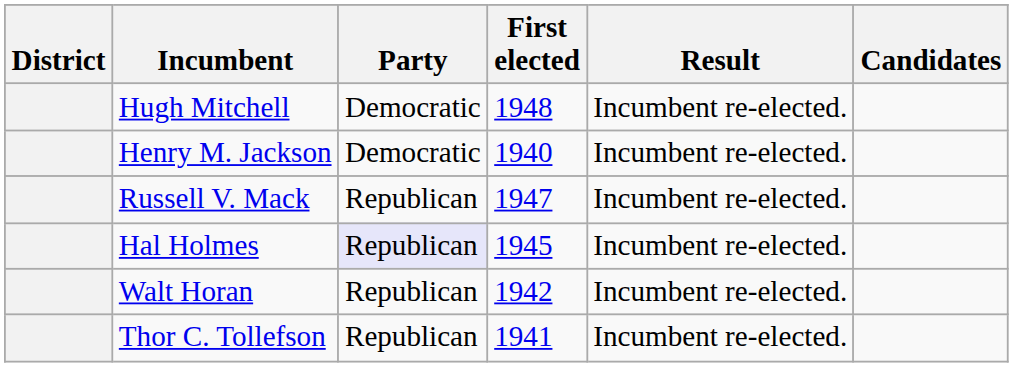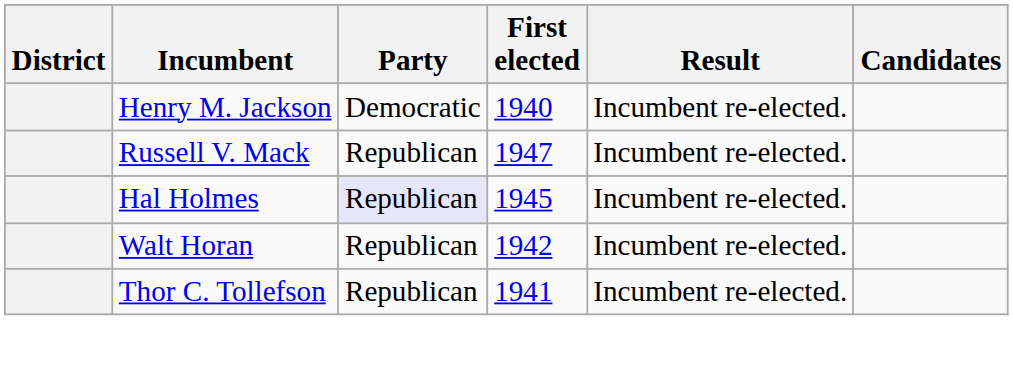- row: Hugh Mitchell | Democratic | 1948 | Incumbent re-elected.
